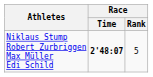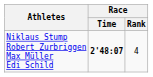Niklaus Stump Robert Zurbriggen Max Müller Edi Schild | Race / Rank: 5 -> 4
